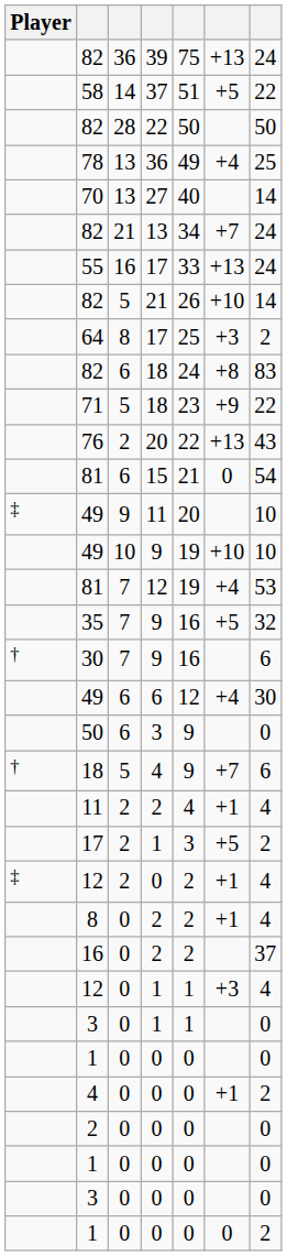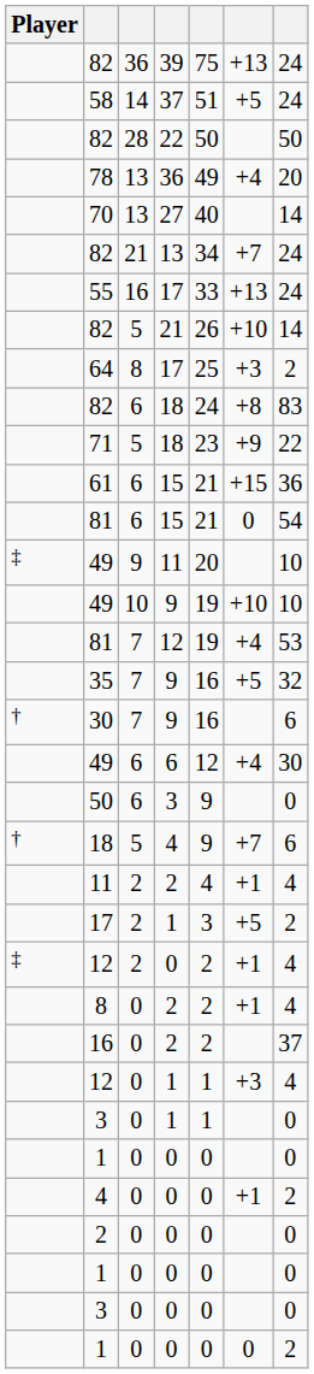58 | column 7: 22 -> 24
78 | column 7: 25 -> 20
- row: 76 | 2 | 20 | 22 | +13 | 43
+ row: 61 | 6 | 15 | 21 | +15 | 36
